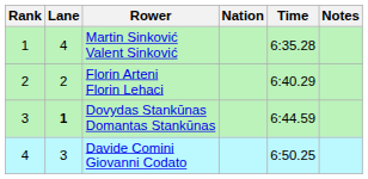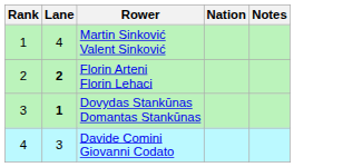- column: Time | 6:35.28 | 6:40.29 | 6:44.59 | 6:50.25
Florin Arteni Florin Lehaci | Lane: normal -> bold
